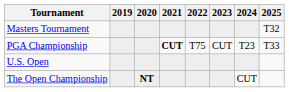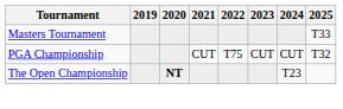Masters Tournament | 2025: T32 -> T33
PGA Championship | 2021: bold -> normal
PGA Championship | 2024: T23 -> CUT
PGA Championship | 2025: T33 -> T32
- row: U.S. Open
The Open Championship | 2024: CUT -> T23
